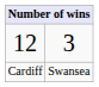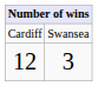rows swapped: Cardiff <-> 12
